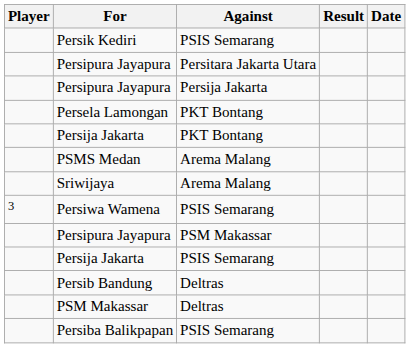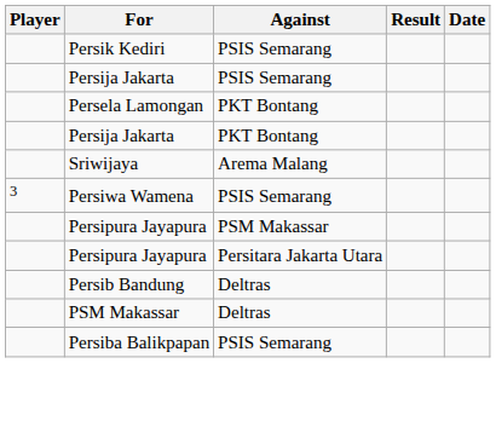rows swapped: Persija Jakarta / PSIS Semarang <-> Persipura Jayapura / Persitara Jakarta Utara
- row: Persipura Jayapura | Persija Jakarta
- row: PSMS Medan | Arema Malang
